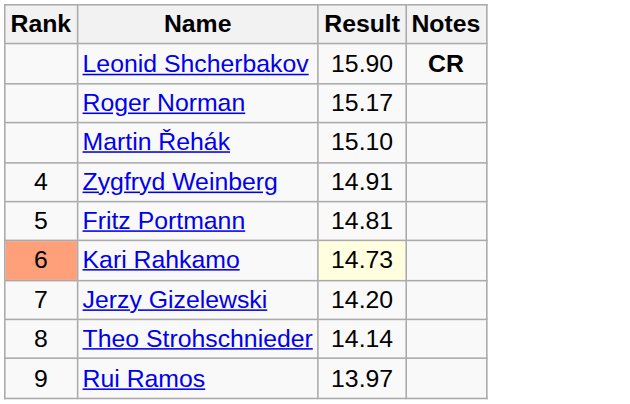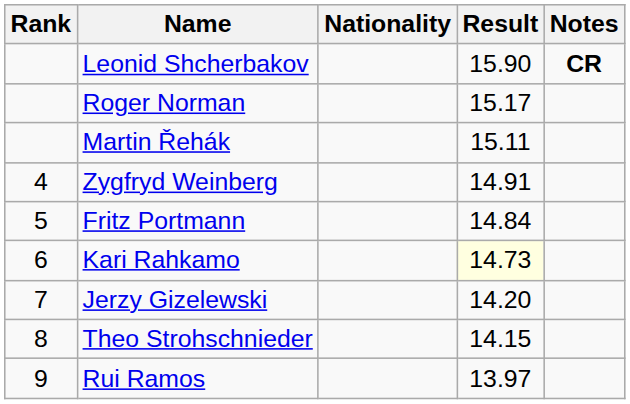+ column: Nationality
Martin Řehák | Result: 15.10 -> 15.11
Fritz Portmann | Result: 14.81 -> 14.84
Kari Rahkamo | Rank: lightsalmon background -> no background
Theo Strohschnieder | Result: 14.14 -> 14.15
